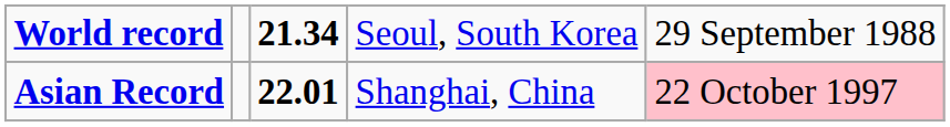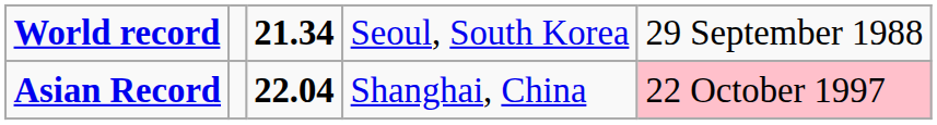Asian Record | column 3: 22.01 -> 22.04
